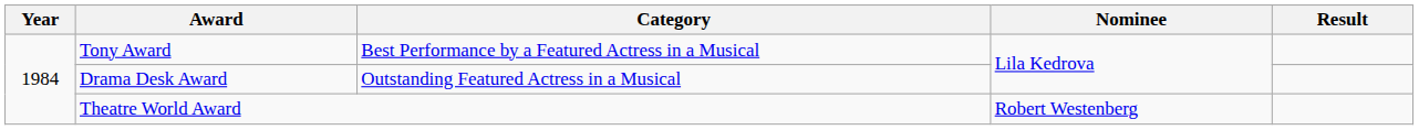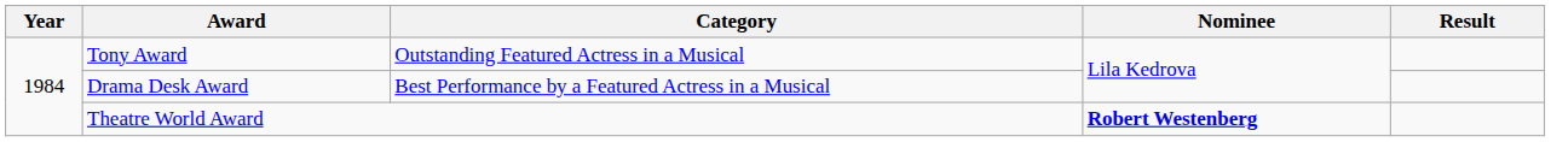Tony Award | Category: Best Performance by a Featured Actress in a Musical -> Outstanding Featured Actress in a Musical
Drama Desk Award | Category: Outstanding Featured Actress in a Musical -> Best Performance by a Featured Actress in a Musical
Theatre World Award | Nominee: normal -> bold
